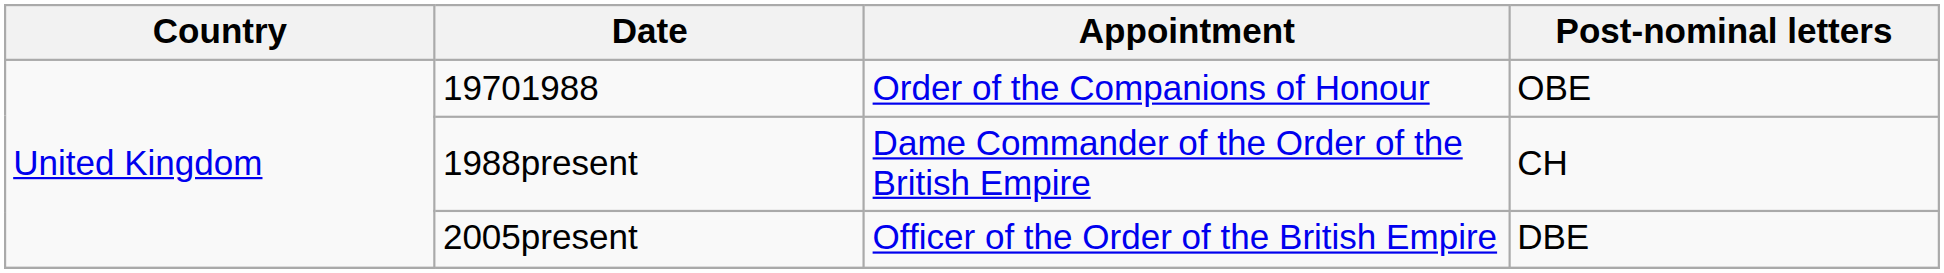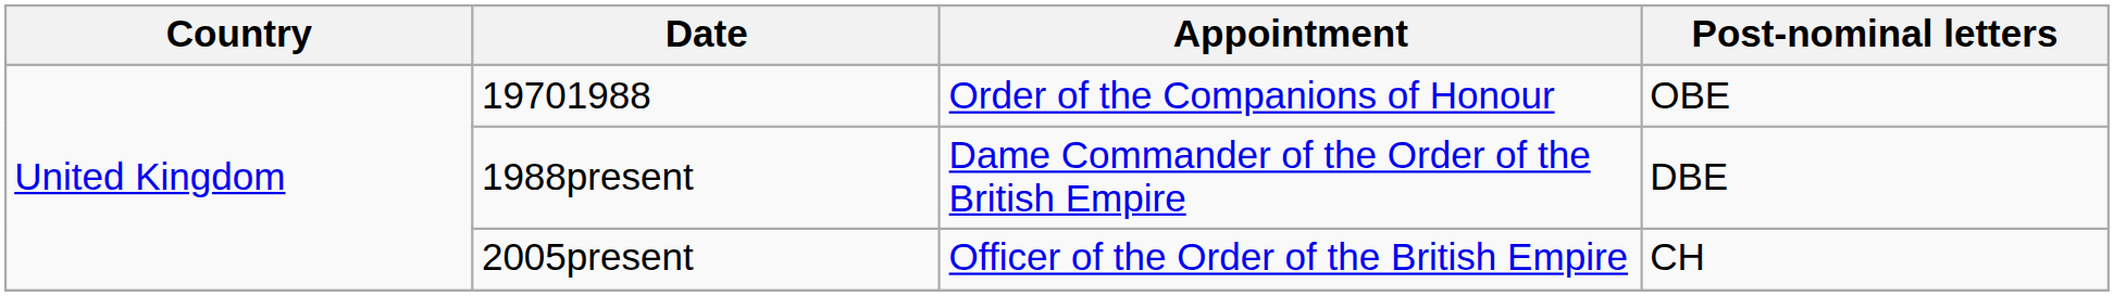1988present | Post-nominal letters: CH -> DBE
2005present | Post-nominal letters: DBE -> CH
